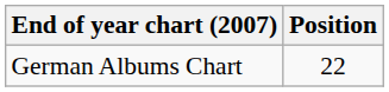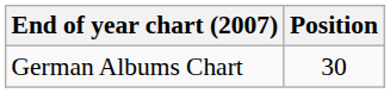German Albums Chart | Position: 22 -> 30
